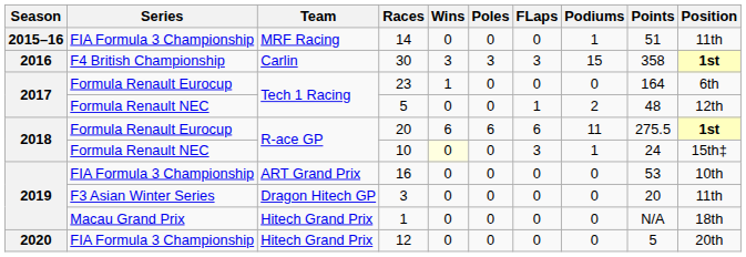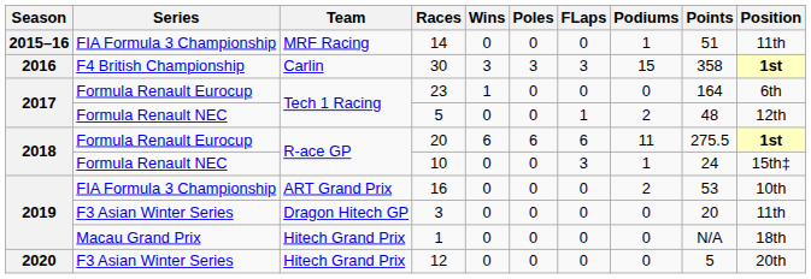10 | Wins: lightyellow background -> no background
16 | Podiums: 0 -> 2
12 | Series: FIA Formula 3 Championship -> F3 Asian Winter Series
